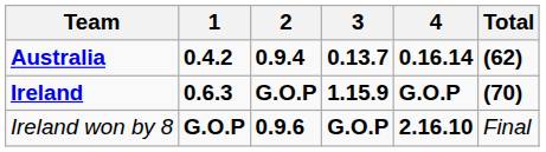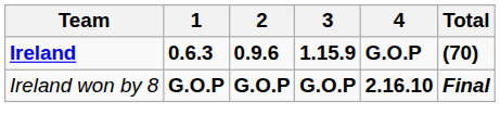- row: Australia | 0.4.2 | 0.9.4 | 0.13.7 | 0.16.14 | (62)
Ireland | 2: G.O.P -> 0.9.6
Ireland won by 8 | 2: 0.9.6 -> G.O.P
Ireland won by 8 | Total: normal -> bold
